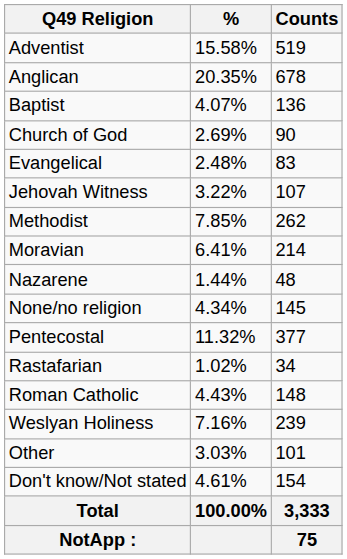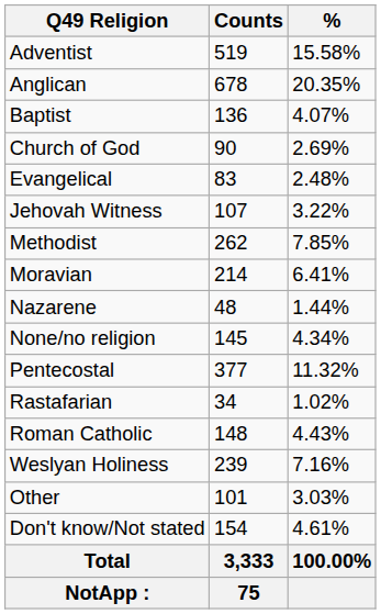columns swapped: Counts <-> %
